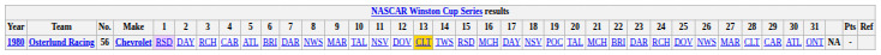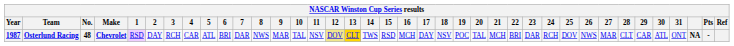Osterlund Racing | Year: 1980 -> 1987
Osterlund Racing | No.: 56 -> 48
Osterlund Racing | 12: no background -> khaki background
